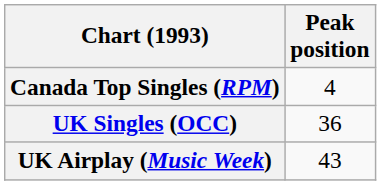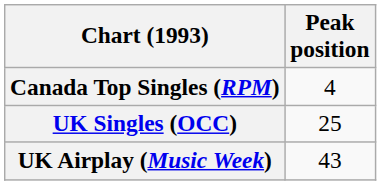UK Singles (OCC) | Peak position: 36 -> 25
